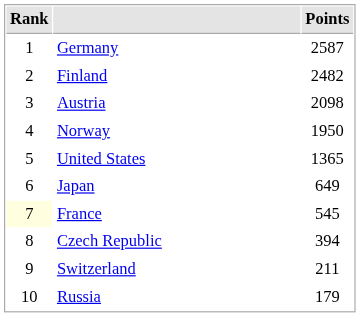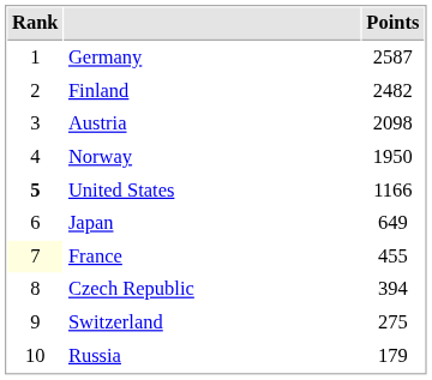United States | Rank: normal -> bold
United States | Points: 1365 -> 1166
France | Points: 545 -> 455
Switzerland | Points: 211 -> 275
